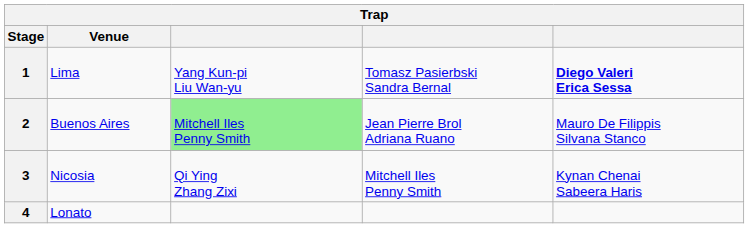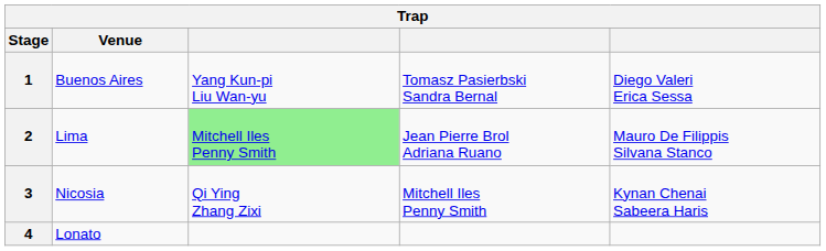1 | Venue: Lima -> Buenos Aires
1 | column 5: bold -> normal
2 | Venue: Buenos Aires -> Lima
